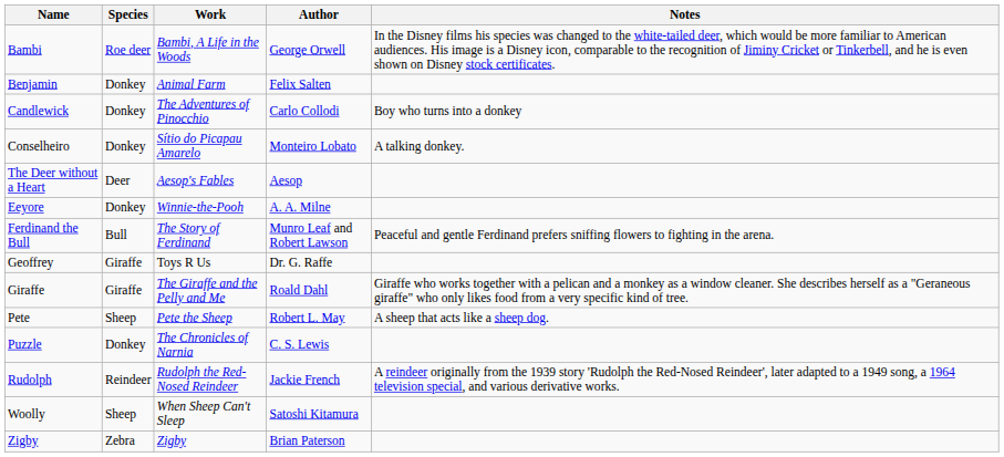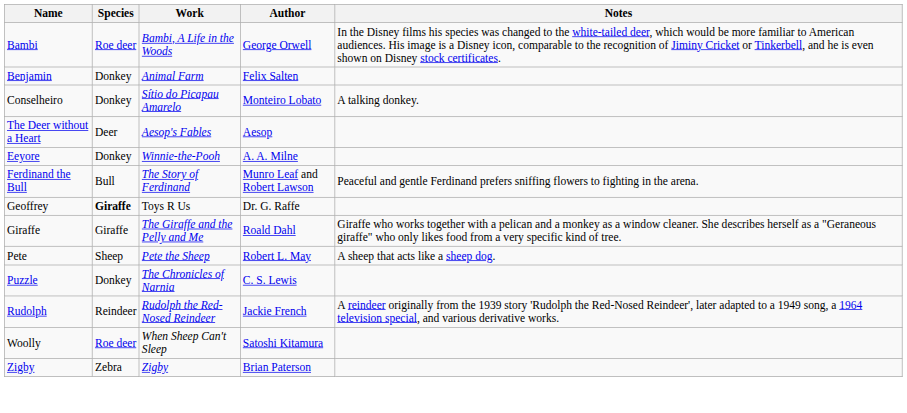- row: Candlewick | Donkey | The Adventures of Pinocchio | Carlo Collodi | Boy who turns into a donkey
Geoffrey | Species: normal -> bold
Woolly | Species: Sheep -> Roe deer
